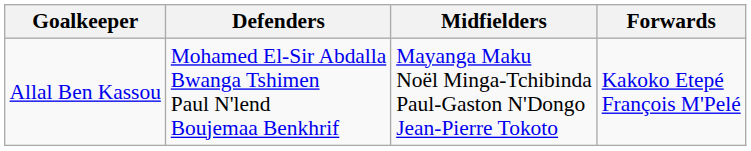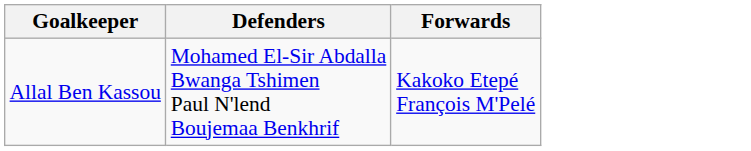- column: Midfielders | Mayanga Maku Noël Minga-Tchibinda Paul-Gaston N'Dongo Jean-Pierre Tokoto
